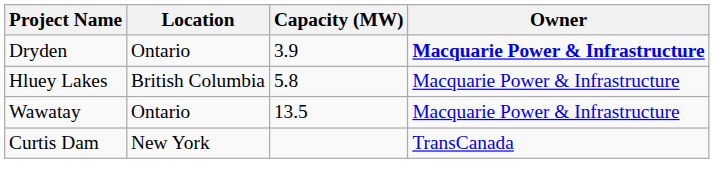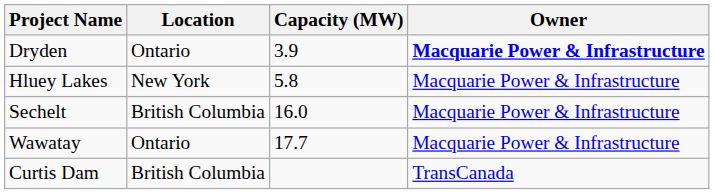Hluey Lakes | Location: British Columbia -> New York
+ row: Sechelt | British Columbia | 16.0 | Macquarie Power & Infrastructure
Wawatay | Capacity (MW): 13.5 -> 17.7
Curtis Dam | Location: New York -> British Columbia
